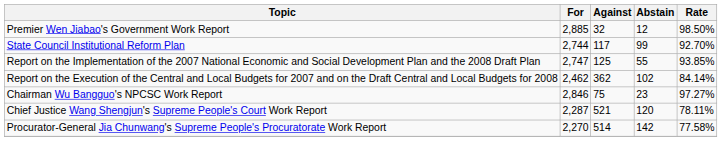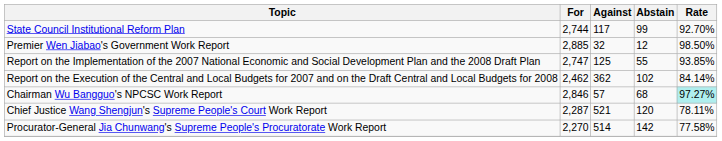rows swapped: Premier Wen Jiabao's Government Work Report <-> State Council Institutional Reform Plan
Chairman Wu Bangguo's NPCSC Work Report | Against: 75 -> 57
Chairman Wu Bangguo's NPCSC Work Report | Abstain: 23 -> 68
Chairman Wu Bangguo's NPCSC Work Report | Rate: no background -> paleturquoise background
